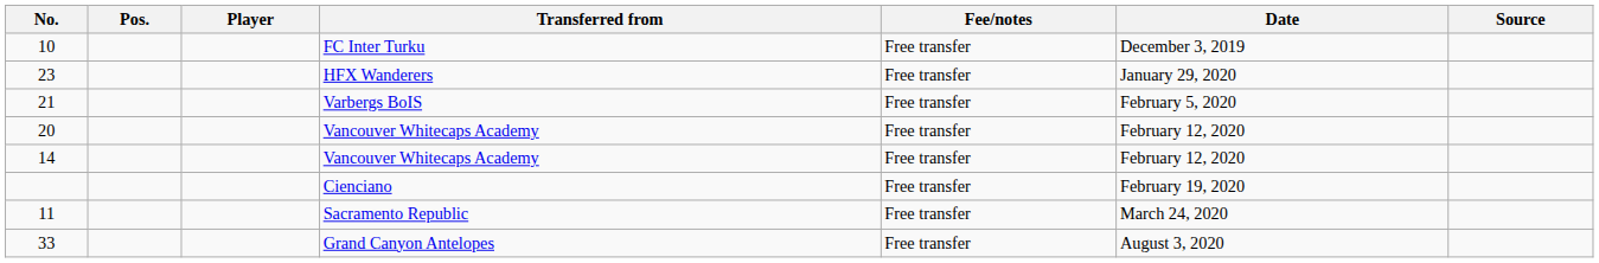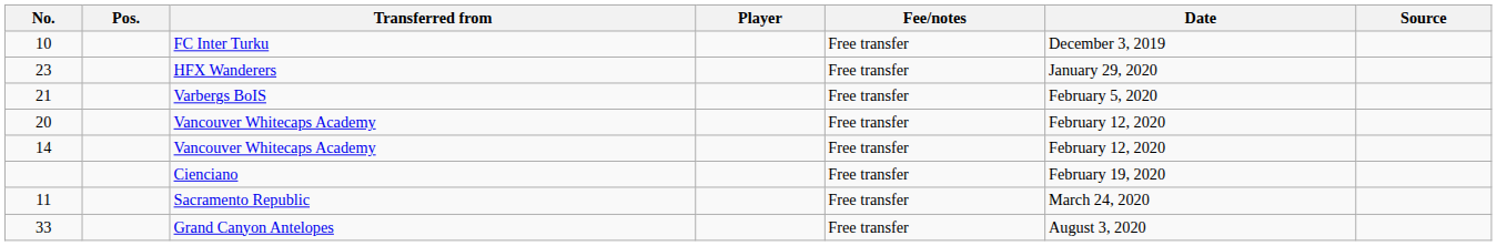columns swapped: Player <-> Transferred from
